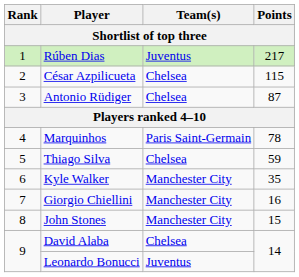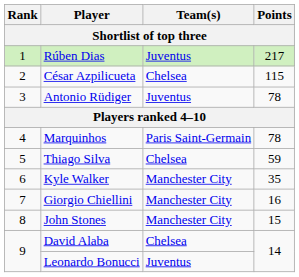Antonio Rüdiger | Team(s): Chelsea -> Juventus
Antonio Rüdiger | Points: 87 -> 78
